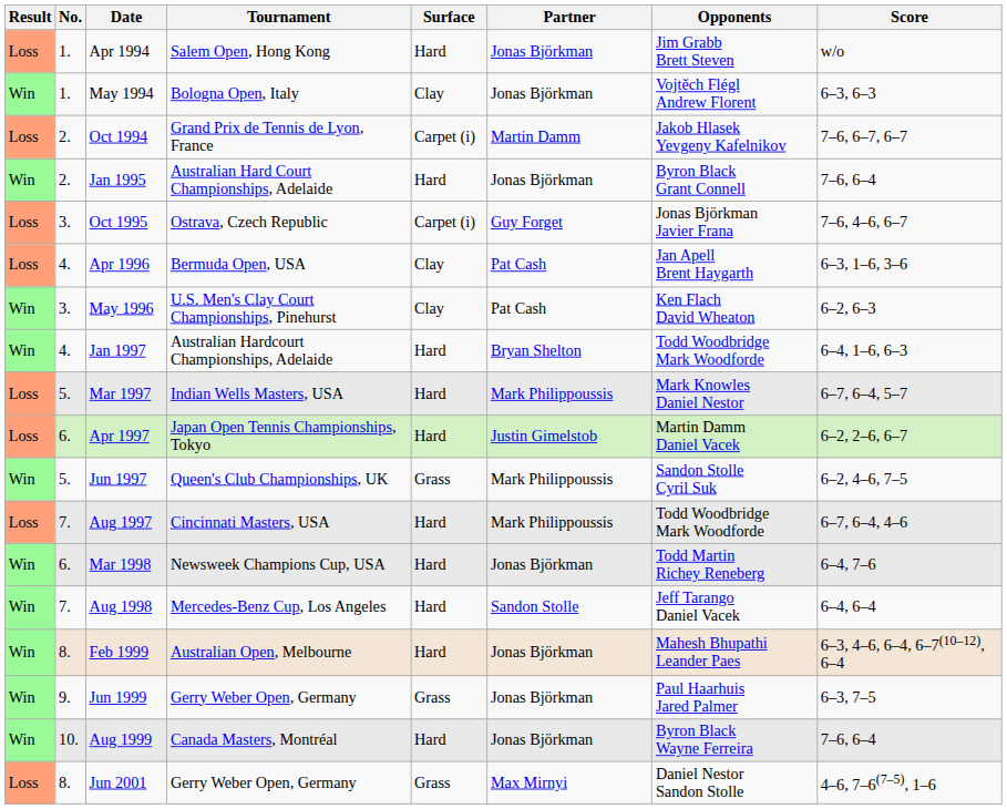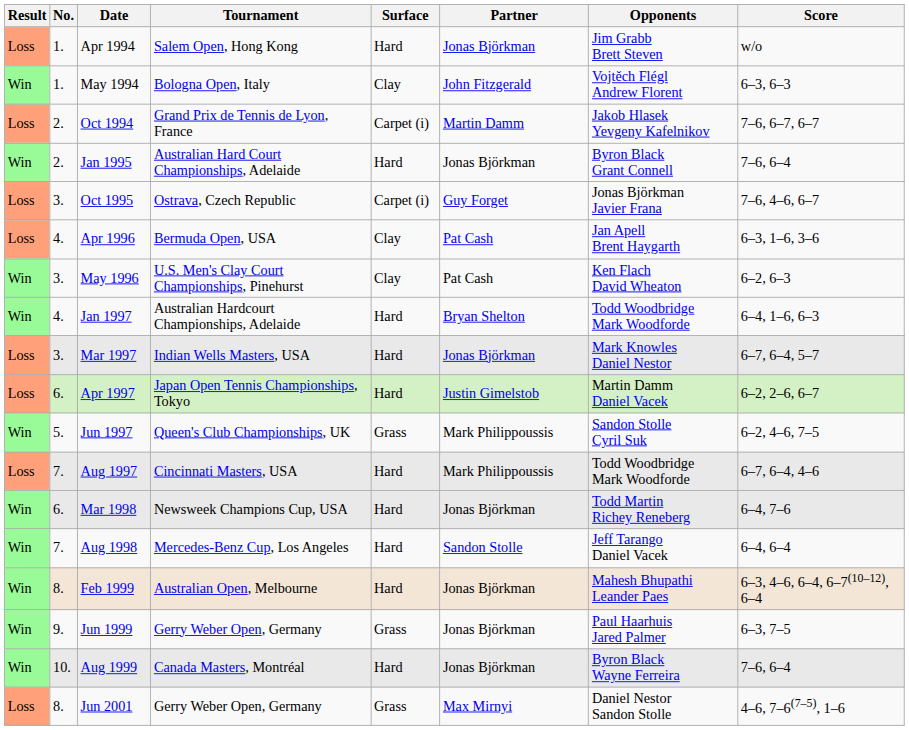May 1994 | Partner: Jonas Björkman -> John Fitzgerald
Mar 1997 | No.: 5. -> 3.
Mar 1997 | Partner: Mark Philippoussis -> Jonas Björkman
